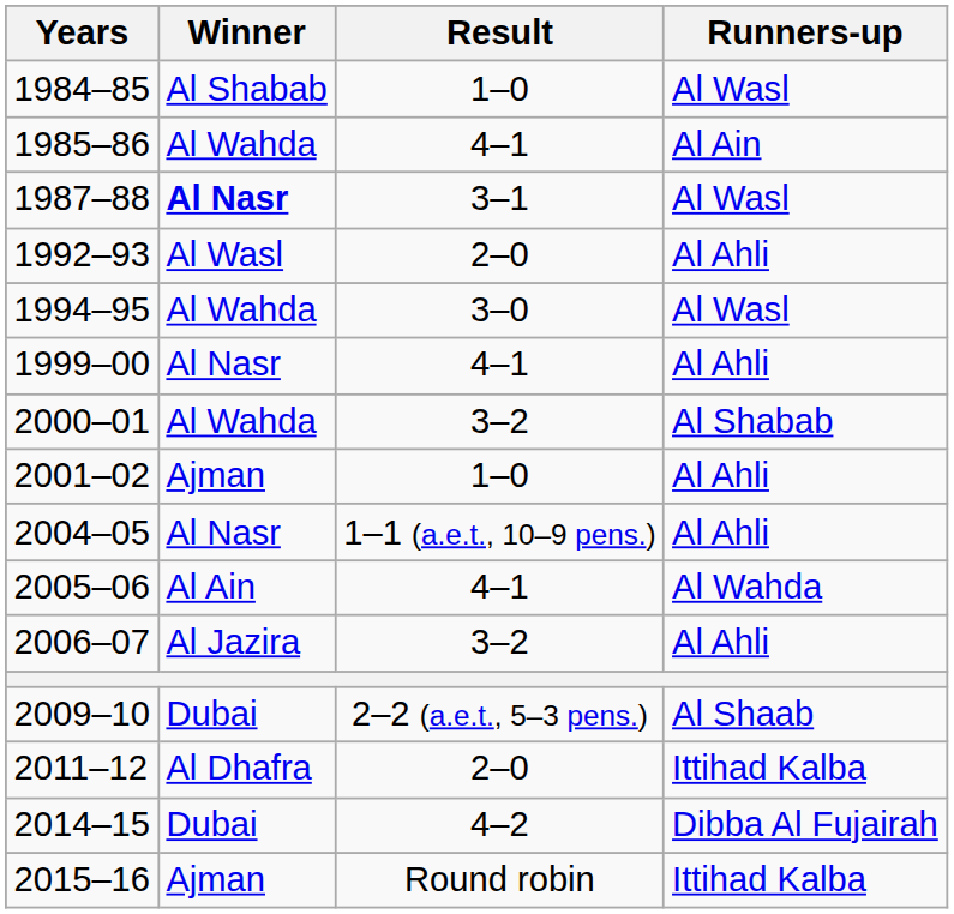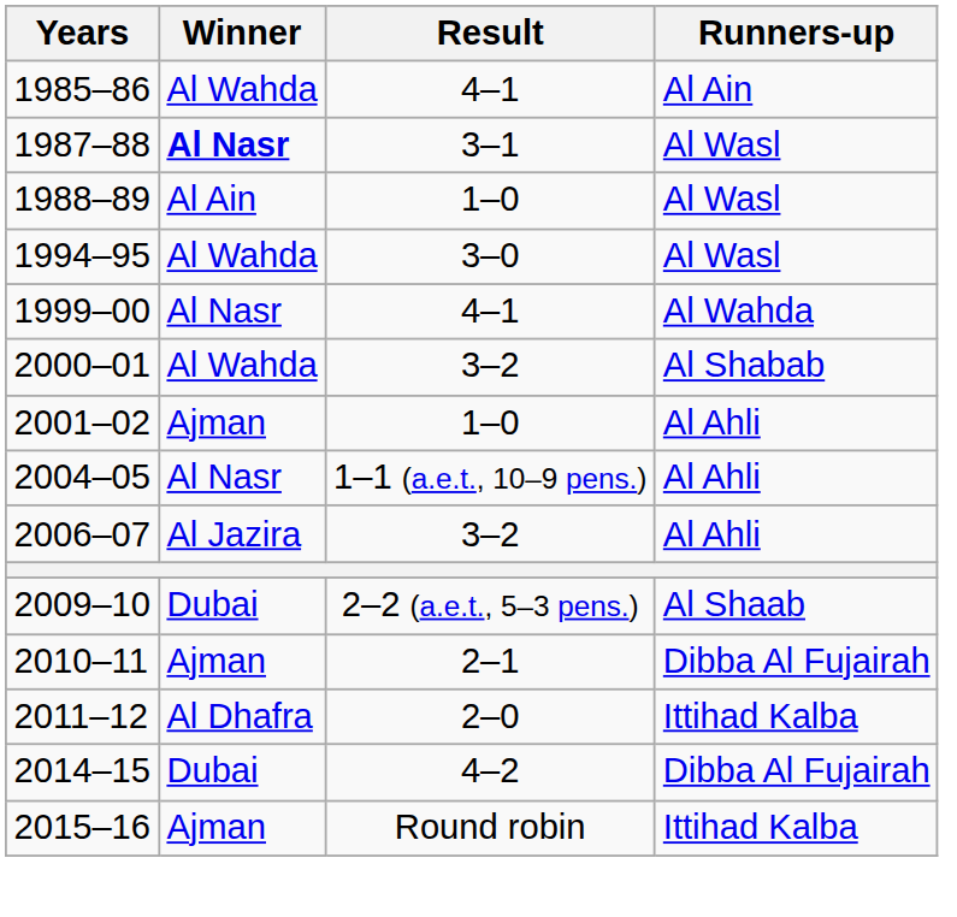- row: 1984–85 | Al Shabab | 1–0 | Al Wasl
+ row: 1988–89 | Al Ain | 1–0 | Al Wasl
- row: 1992–93 | Al Wasl | 2–0 | Al Ahli
1999–00 | Runners-up: Al Ahli -> Al Wahda
- row: 2005–06 | Al Ain | 4–1 | Al Wahda
+ row: 2010–11 | Ajman | 2–1 | Dibba Al Fujairah
